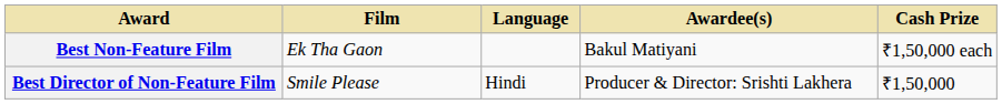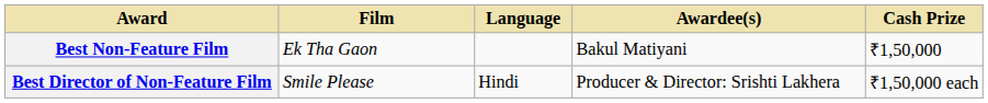Best Non-Feature Film | Cash Prize: ₹1,50,000 each -> ₹1,50,000
Best Director of Non-Feature Film | Cash Prize: ₹1,50,000 -> ₹1,50,000 each
